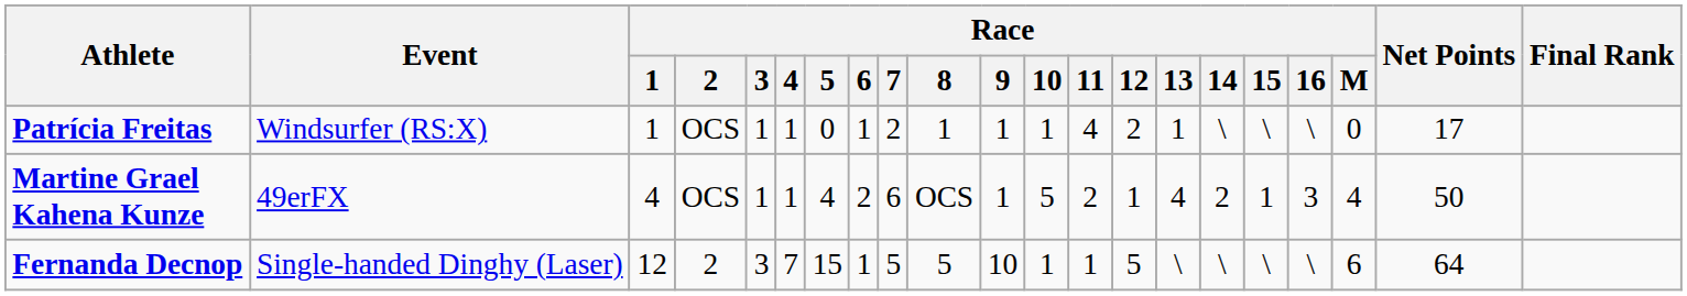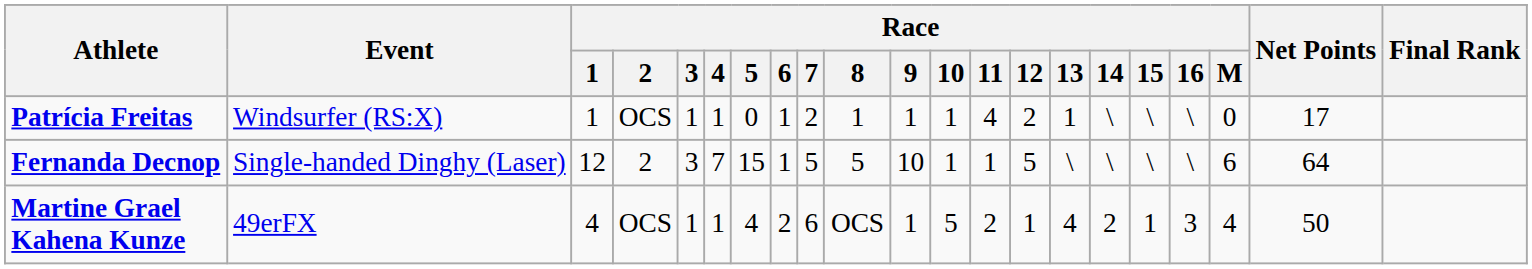rows swapped: Fernanda Decnop <-> Martine Grael Kahena Kunze
